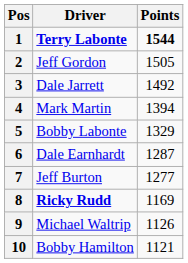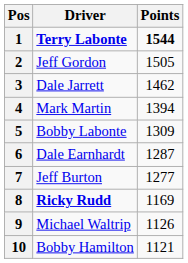3 | Points: 1492 -> 1462
5 | Points: 1329 -> 1309
